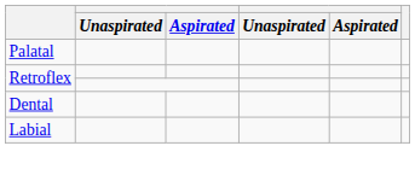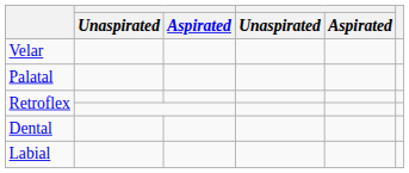+ row: Velar
